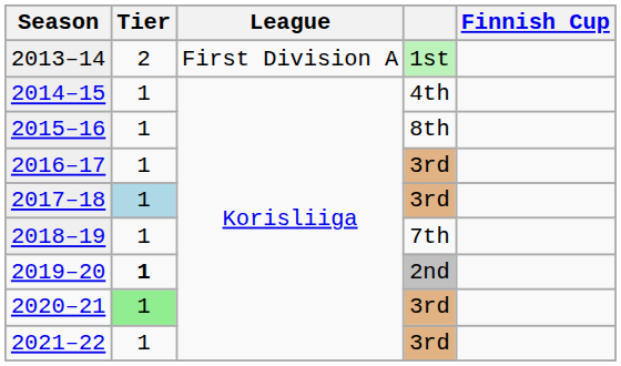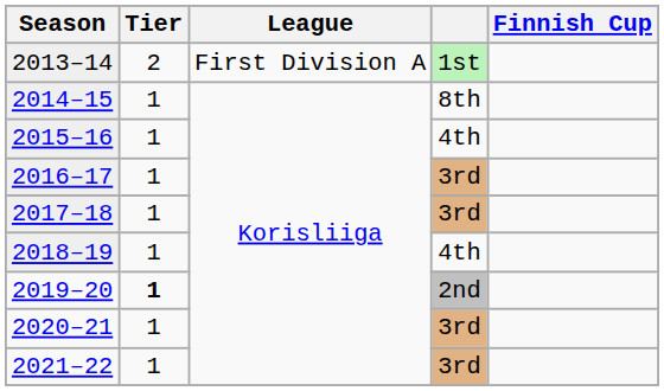2014–15 | column 4: 4th -> 8th
2015–16 | column 4: 8th -> 4th
2017–18 | Tier: lightblue background -> no background
2018–19 | column 4: 7th -> 4th
2020–21 | Tier: lightgreen background -> no background
